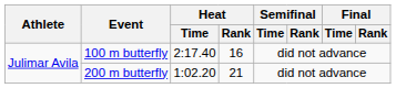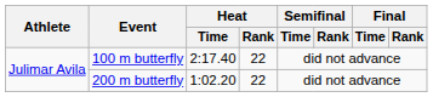100 m butterfly | Heat / Rank: 16 -> 22
200 m butterfly | Heat / Rank: 21 -> 22
